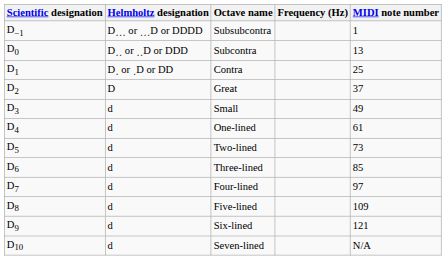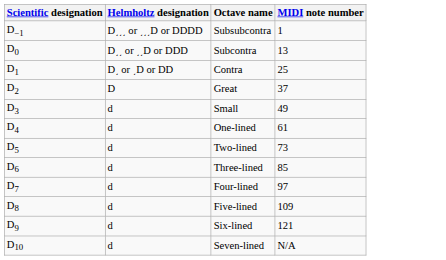- column: Frequency (Hz)
